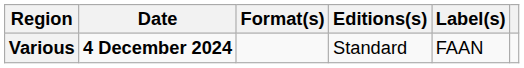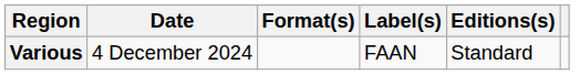columns swapped: Editions(s) <-> Label(s)
Various | Date: bold -> normal
